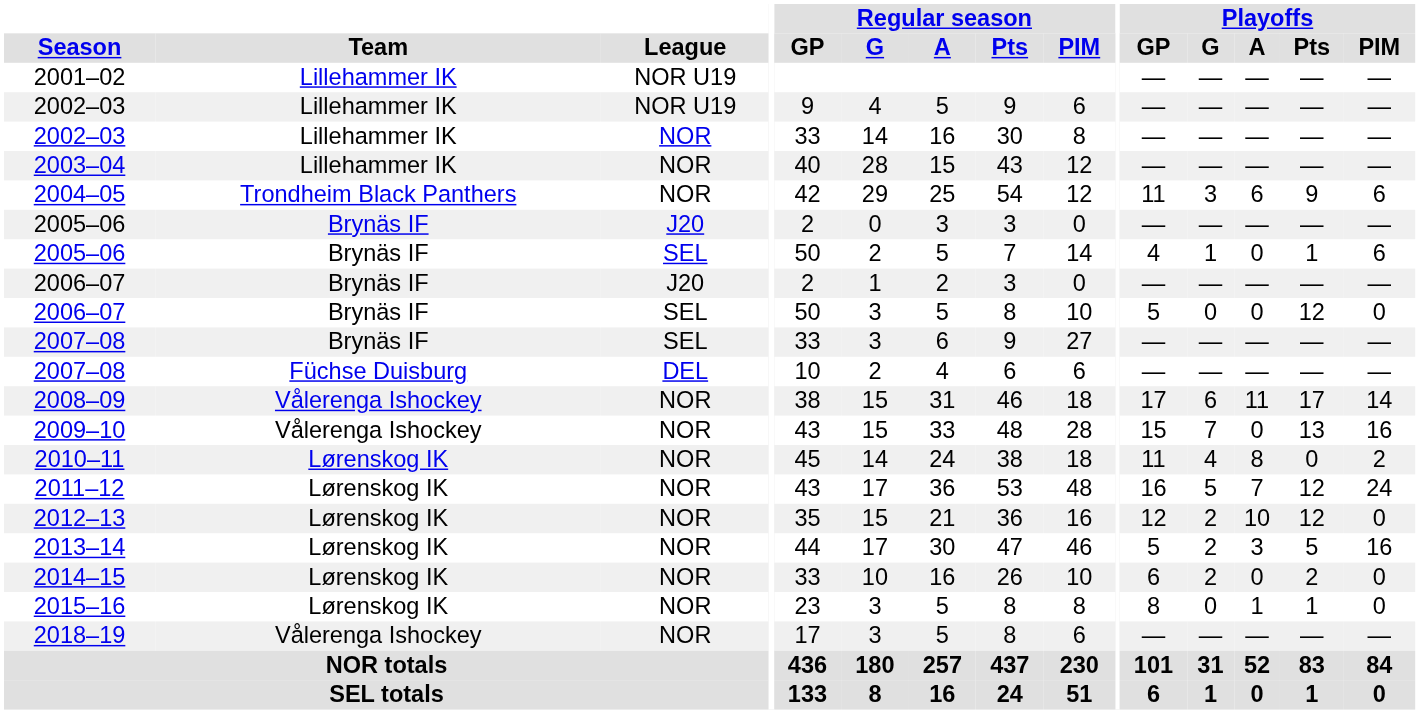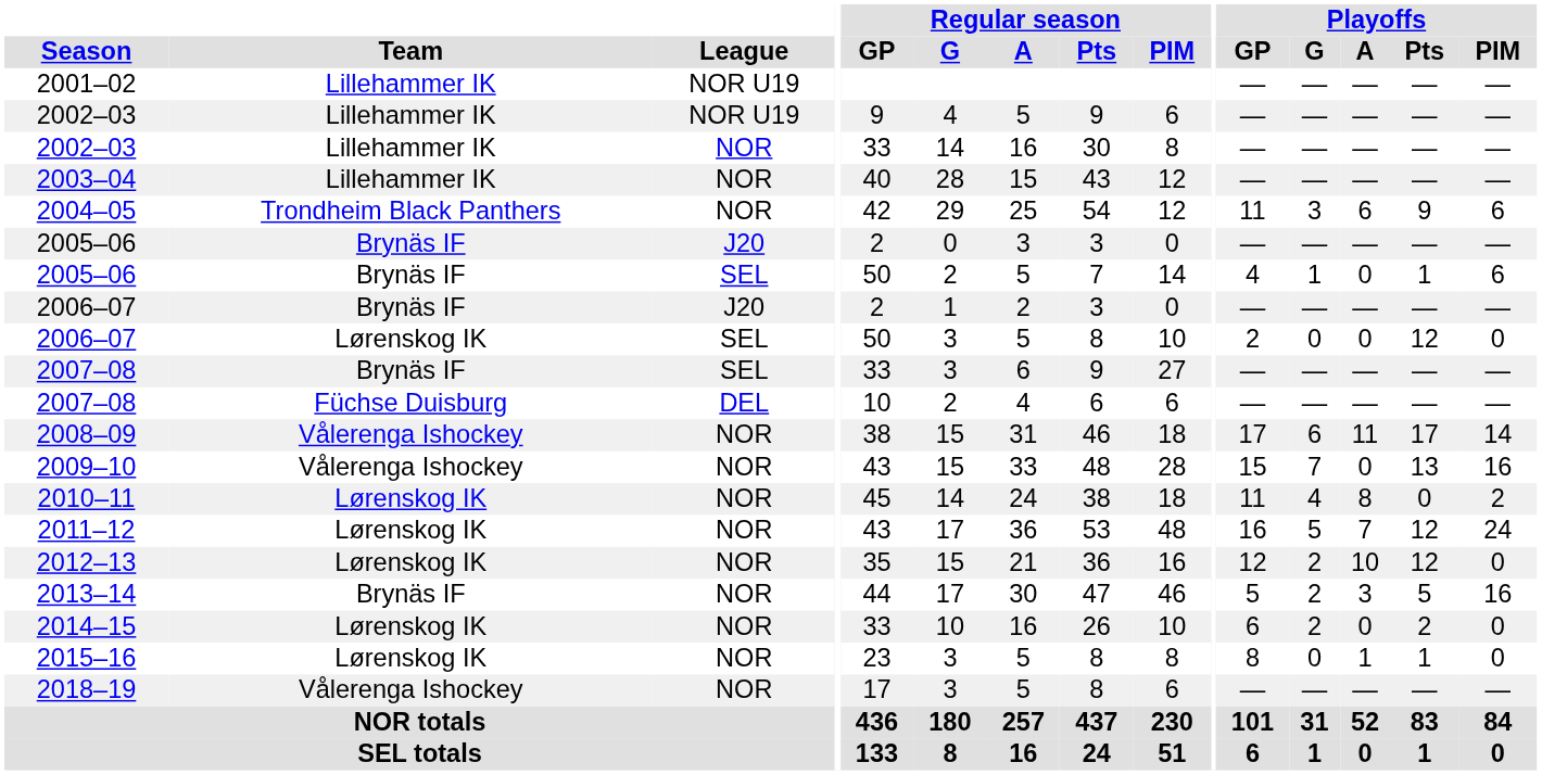2006–07 / SEL | Team: Brynäs IF -> Lørenskog IK
2006–07 / SEL | Playoffs / GP: 5 -> 2
2013–14 | Team: Lørenskog IK -> Brynäs IF
